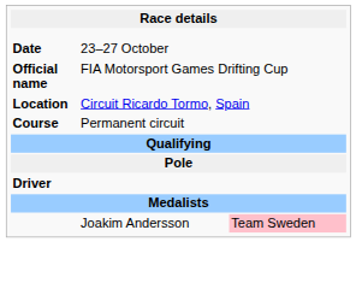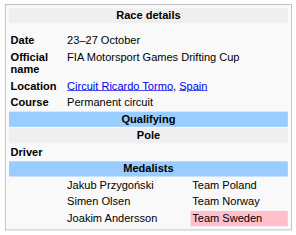+ row: Jakub Przygoński | Team Poland
+ row: Simen Olsen | Team Norway
